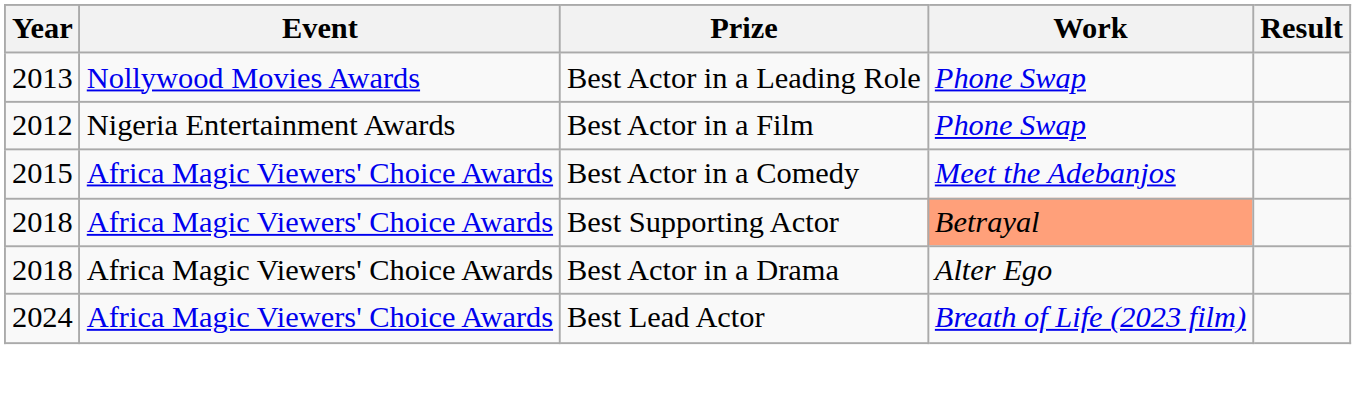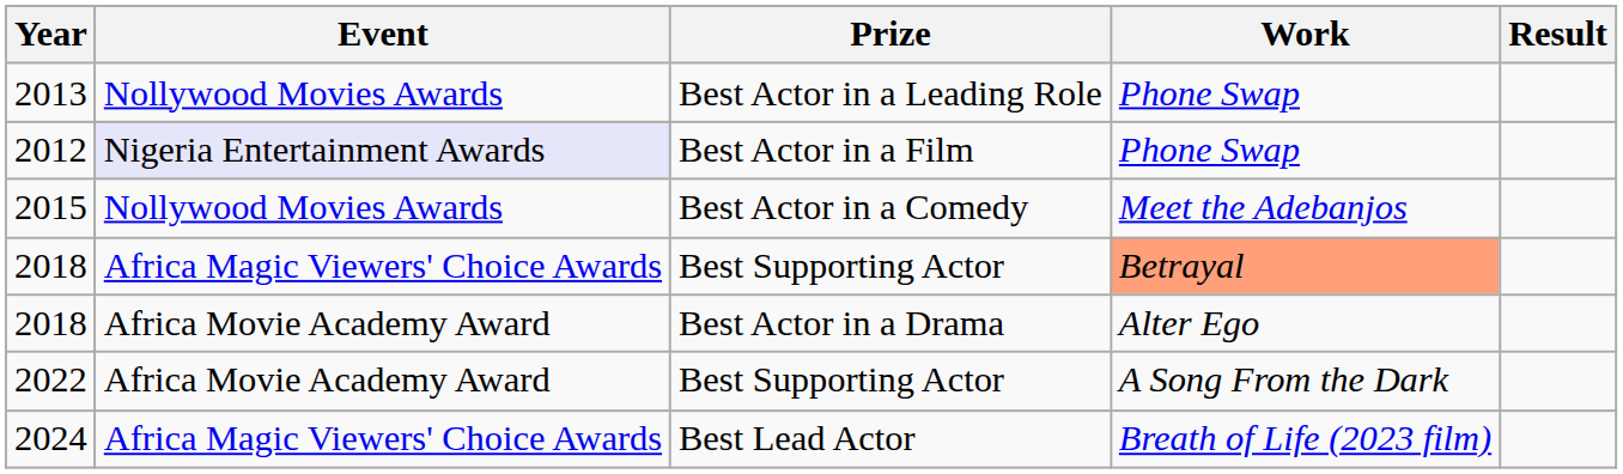2012 | Event: no background -> lavender background
2015 | Event: Africa Magic Viewers' Choice Awards -> Nollywood Movies Awards
2018 / Best Actor in a Drama | Event: Africa Magic Viewers' Choice Awards -> Africa Movie Academy Award
+ row: 2022 | Africa Movie Academy Award | Best Supporting Actor | A Song From the Dark
